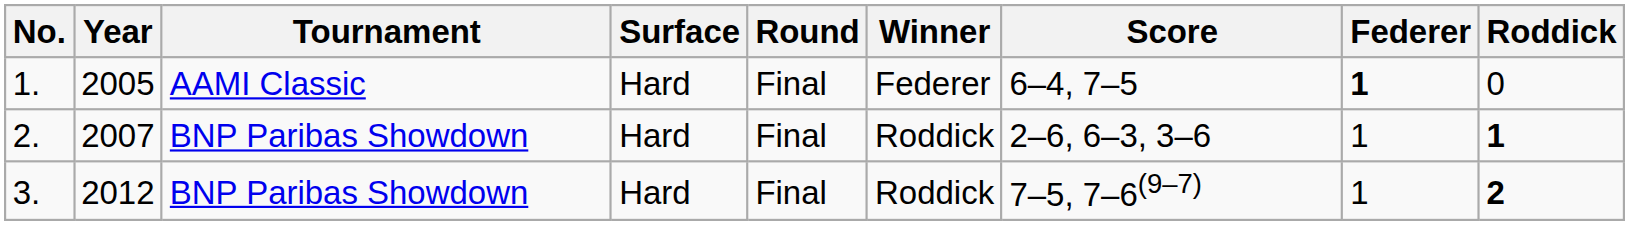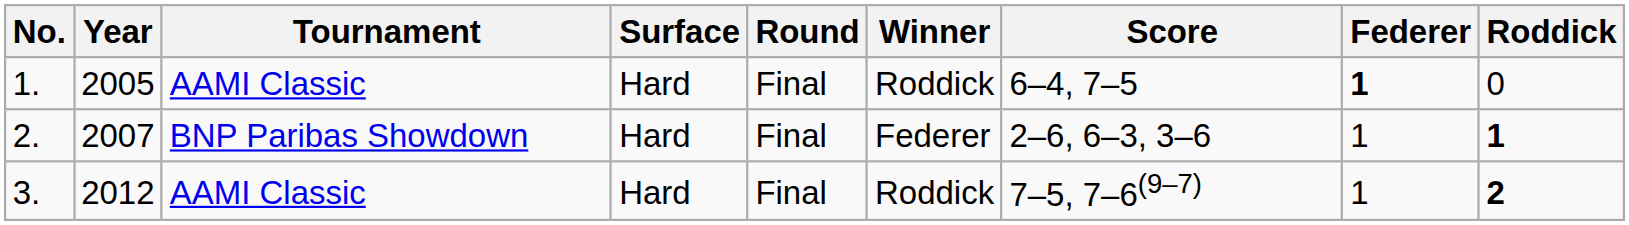1. | Winner: Federer -> Roddick
2. | Winner: Roddick -> Federer
3. | Tournament: BNP Paribas Showdown -> AAMI Classic
